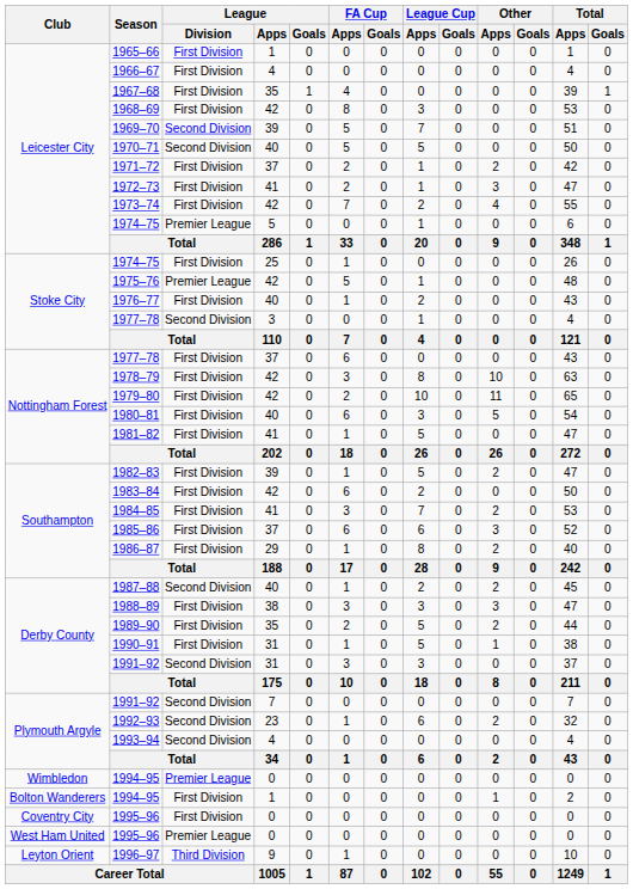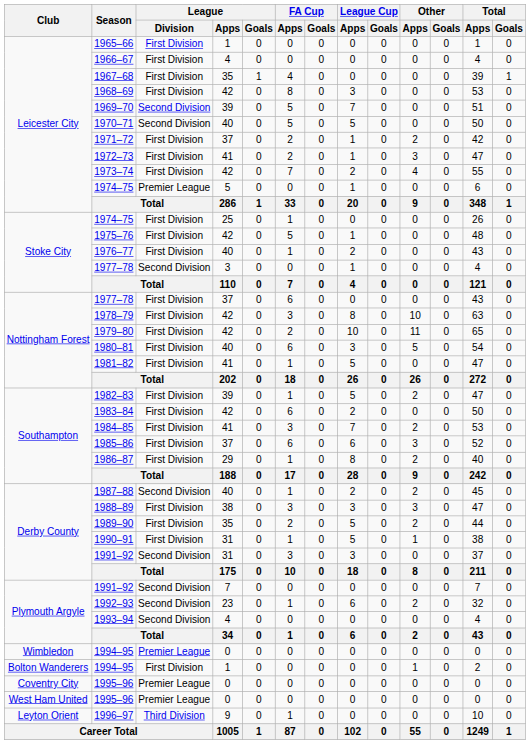1975–76 | League / Division: Premier League -> First Division
Coventry City / 1995–96 | League / Division: First Division -> Premier League
